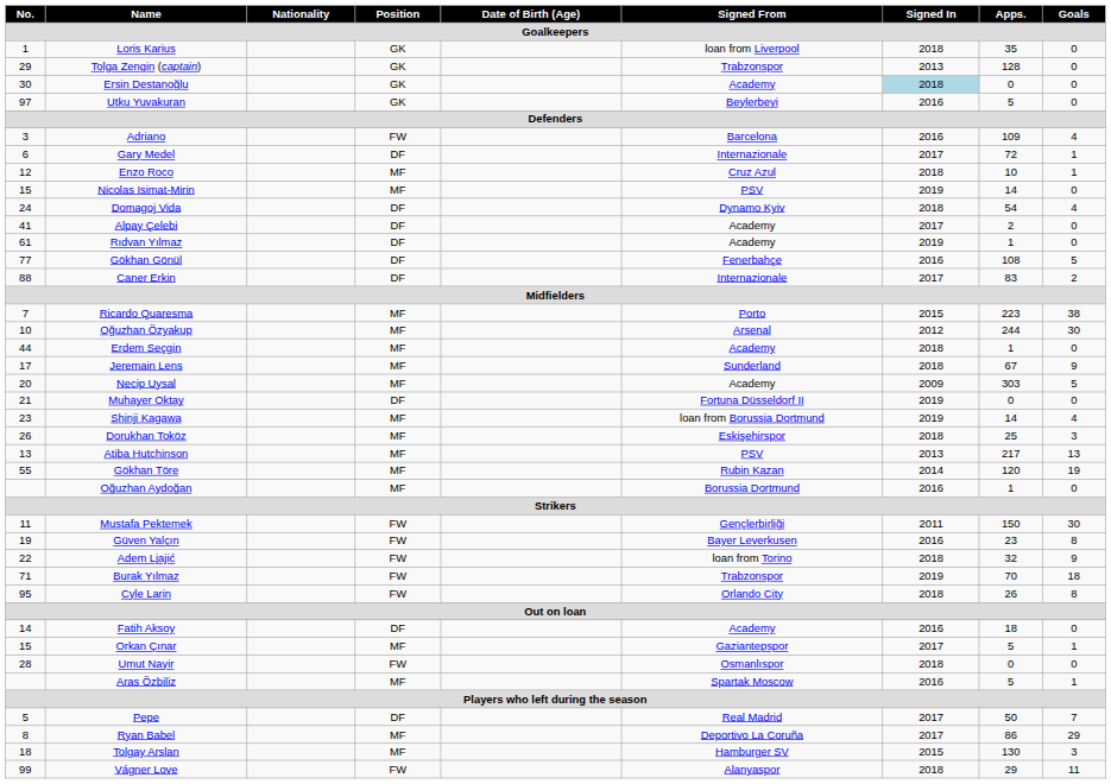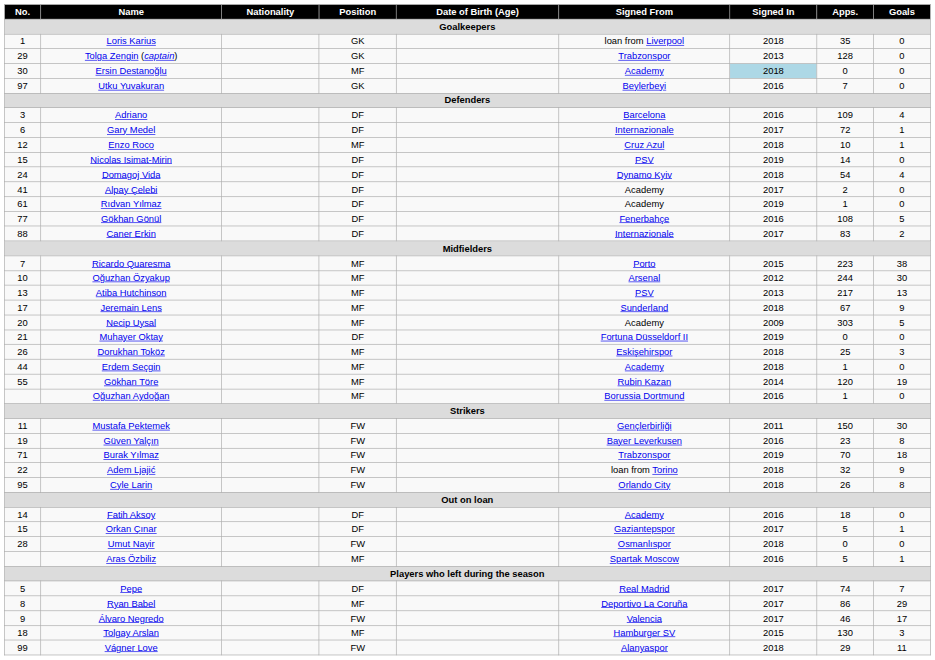Ersin Destanoğlu | Position: GK -> MF
Utku Yuvakuran | Apps.: 5 -> 7
Adriano | Position: FW -> DF
Nicolas Isimat-Mirin | Position: MF -> DF
rows swapped: Atiba Hutchinson <-> Erdem Seçgin
- row: 23 | Shinji Kagawa | MF | loan from Borussia Dortmund | 2019 | 14 | 4
rows swapped: Adem Ljajić <-> Burak Yılmaz
Orkan Çınar | Position: MF -> DF
Pepe | Apps.: 50 -> 74
+ row: 9 | Álvaro Negredo | FW | Valencia | 2017 | 46 | 17
